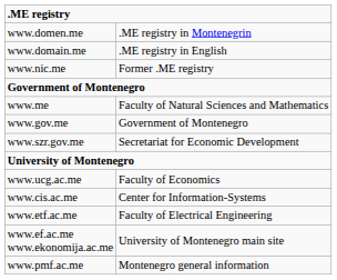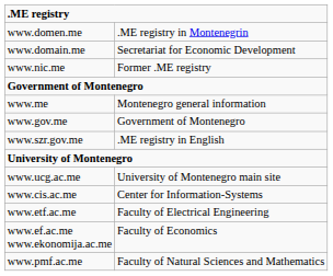www.domain.me | column 2: .ME registry in English -> Secretariat for Economic Development
www.me | column 2: Faculty of Natural Sciences and Mathematics -> Montenegro general information
www.szr.gov.me | column 2: Secretariat for Economic Development -> .ME registry in English
www.ucg.ac.me | column 2: Faculty of Economics -> University of Montenegro main site
www.ef.ac.me www.ekonomija.ac.me | column 2: University of Montenegro main site -> Faculty of Economics
www.pmf.ac.me | column 2: Montenegro general information -> Faculty of Natural Sciences and Mathematics
